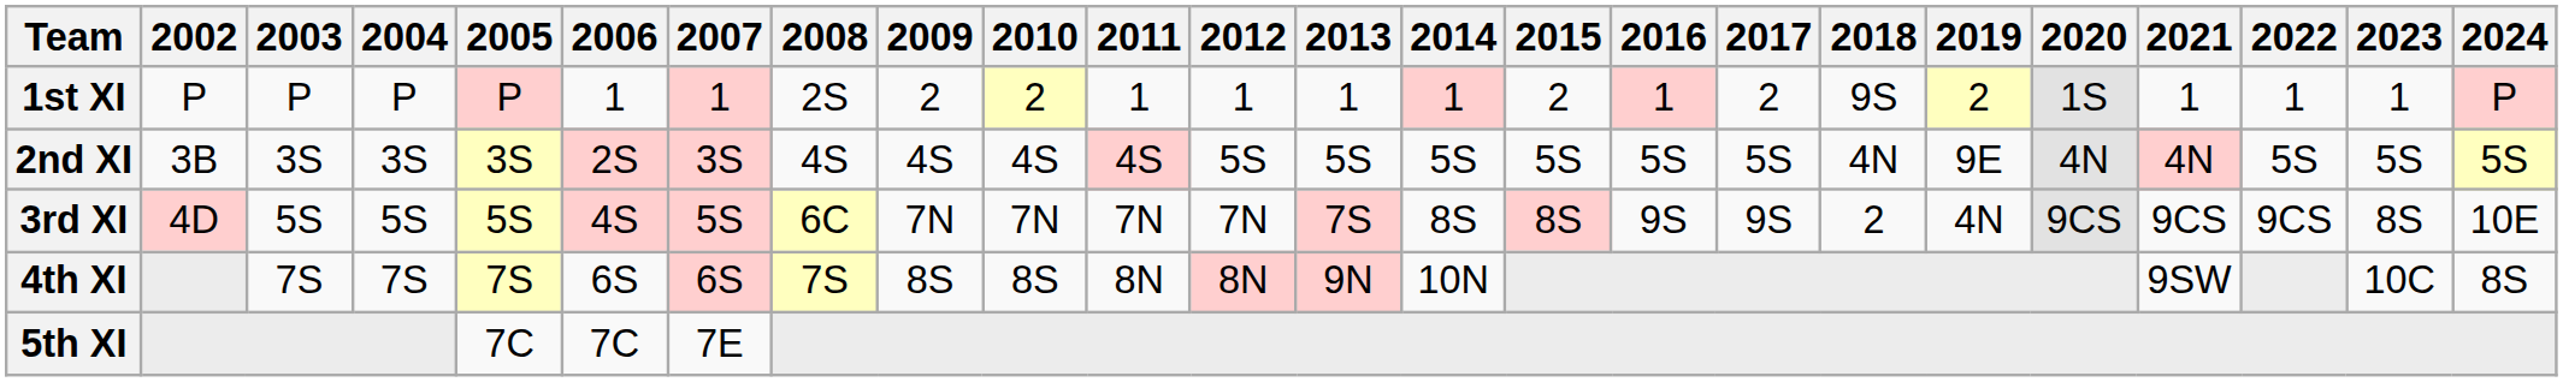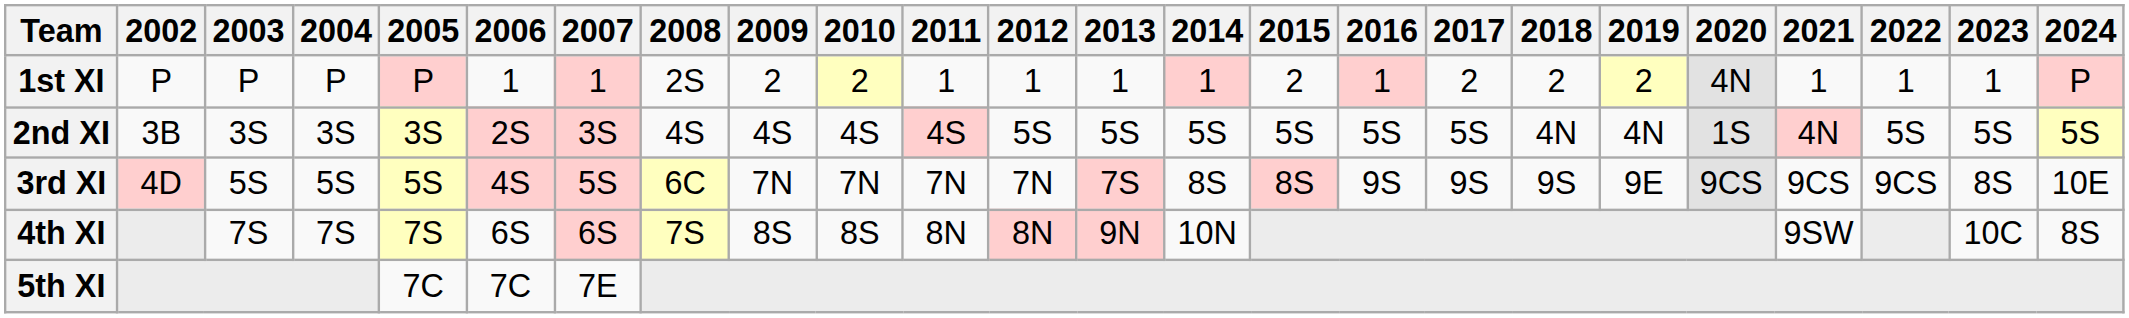1st XI | 2018: 9S -> 2
1st XI | 2020: 1S -> 4N
2nd XI | 2019: 9E -> 4N
2nd XI | 2020: 4N -> 1S
3rd XI | 2018: 2 -> 9S
3rd XI | 2019: 4N -> 9E
